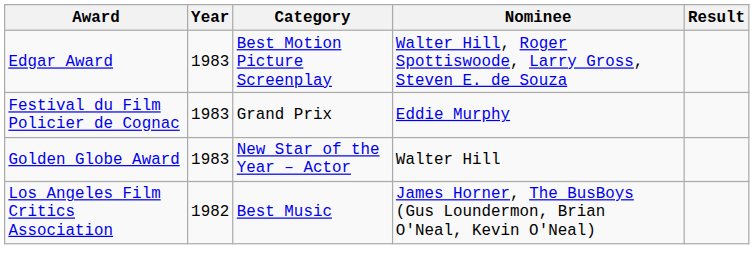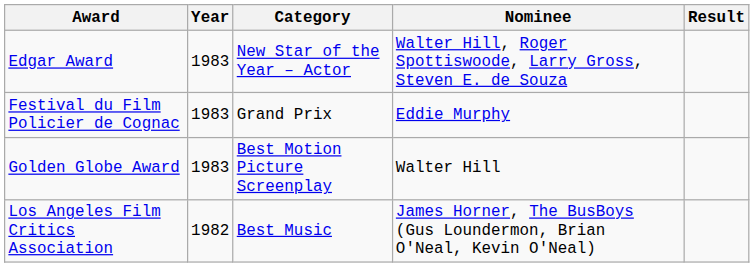Edgar Award | Category: Best Motion Picture Screenplay -> New Star of the Year – Actor
Golden Globe Award | Category: New Star of the Year – Actor -> Best Motion Picture Screenplay
